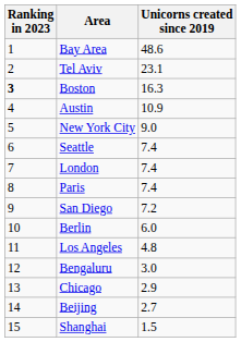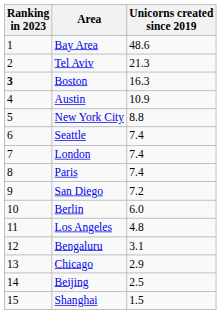Tel Aviv | Unicorns created since 2019: 23.1 -> 21.3
New York City | Unicorns created since 2019: 9.0 -> 8.8
Bengaluru | Unicorns created since 2019: 3.0 -> 3.1
Beijing | Unicorns created since 2019: 2.7 -> 2.5
